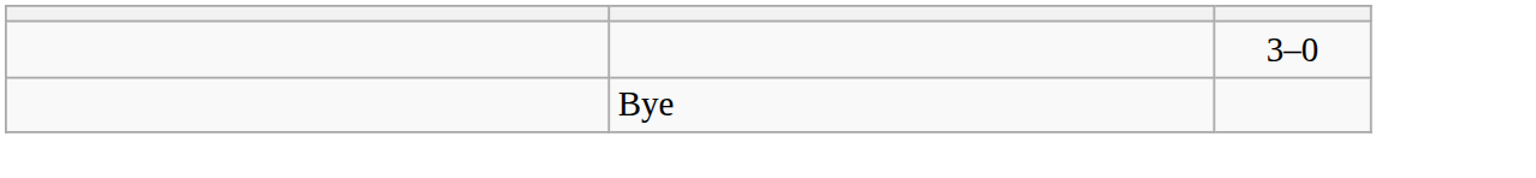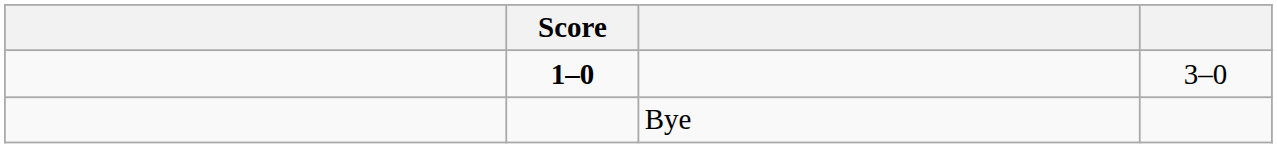+ column: Score | 1–0
